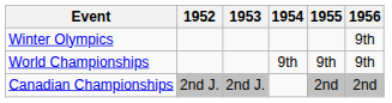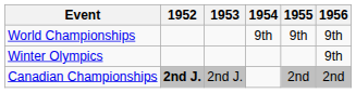rows swapped: Winter Olympics <-> World Championships
Canadian Championships | 1952: normal -> bold
